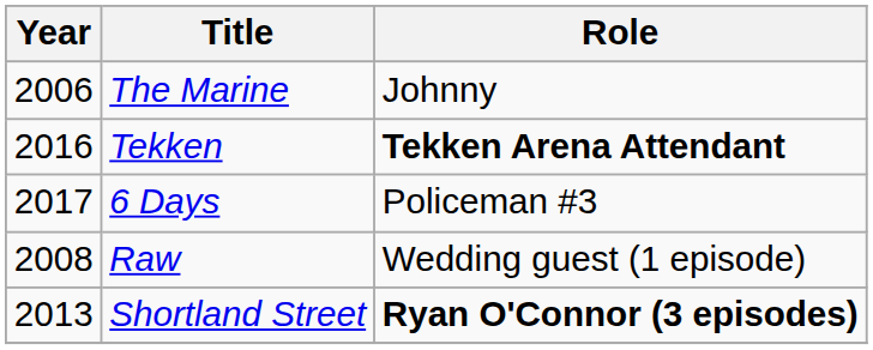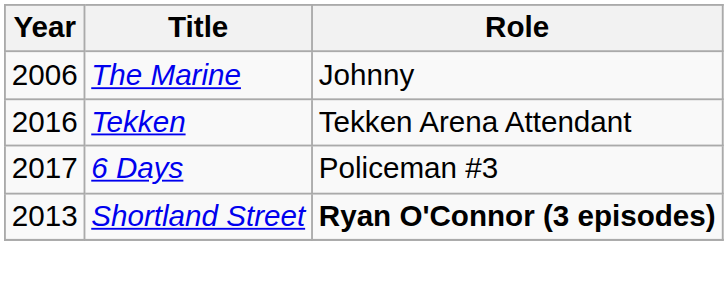Tekken | Role: bold -> normal
- row: 2008 | Raw | Wedding guest (1 episode)
